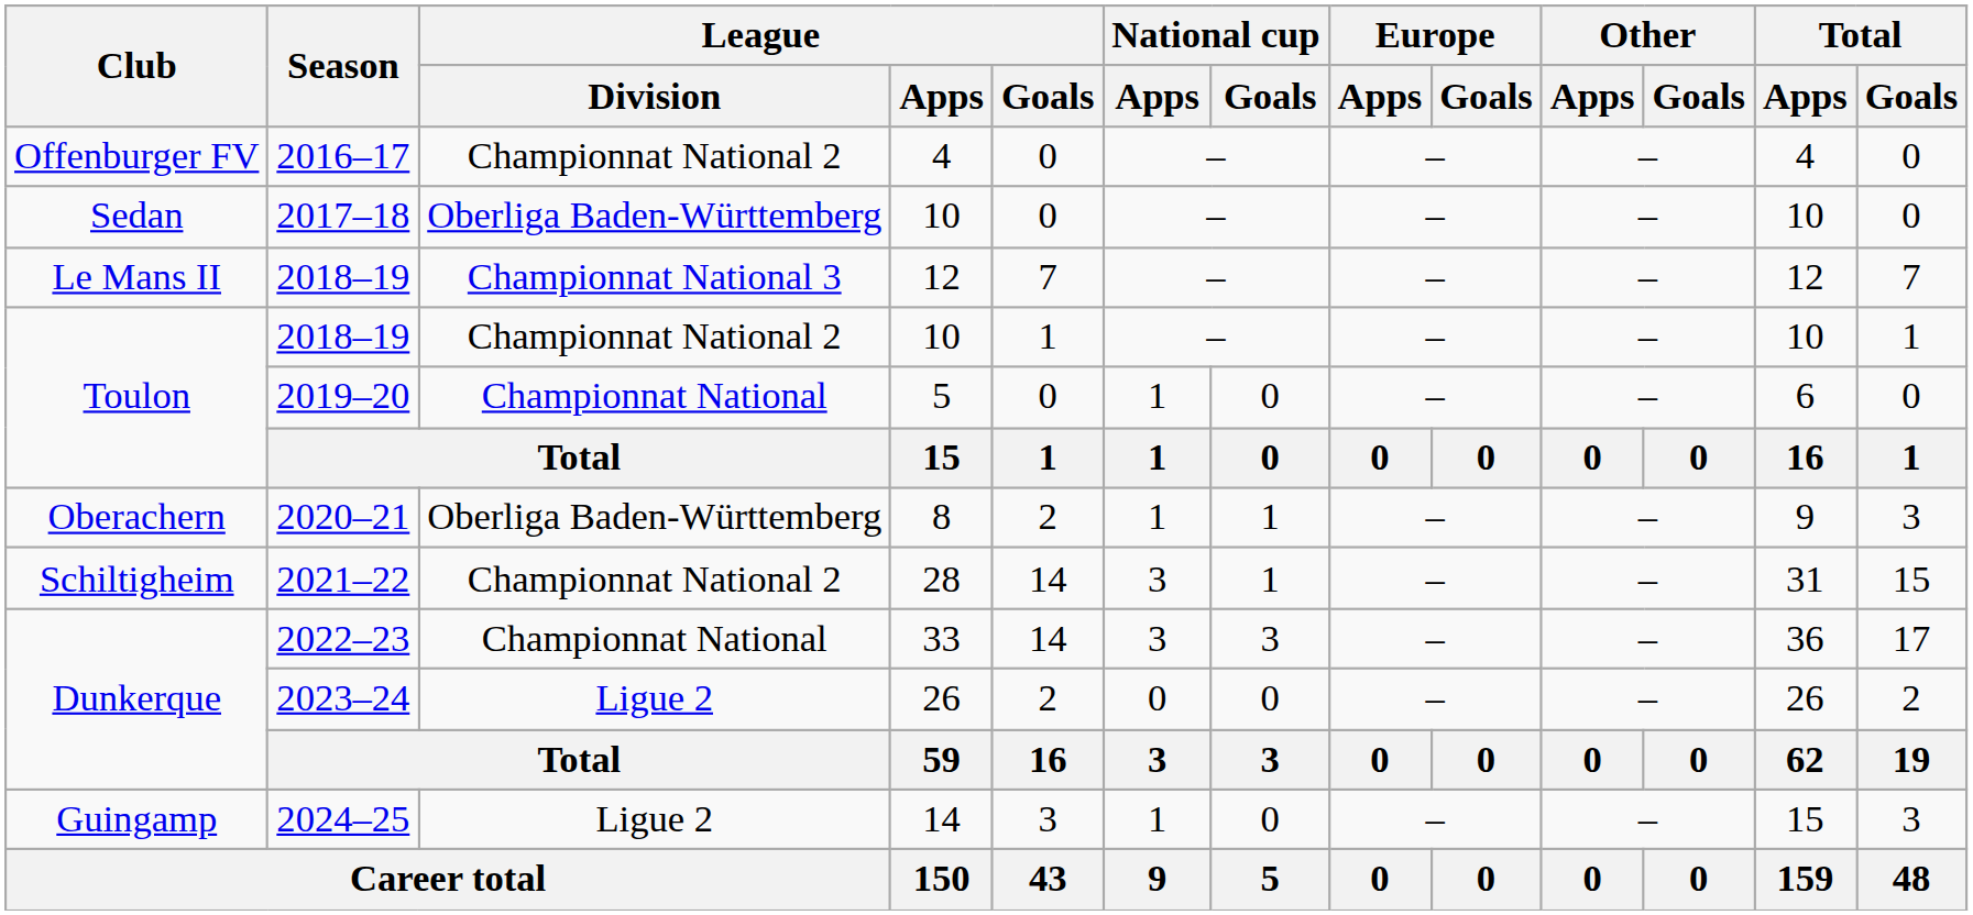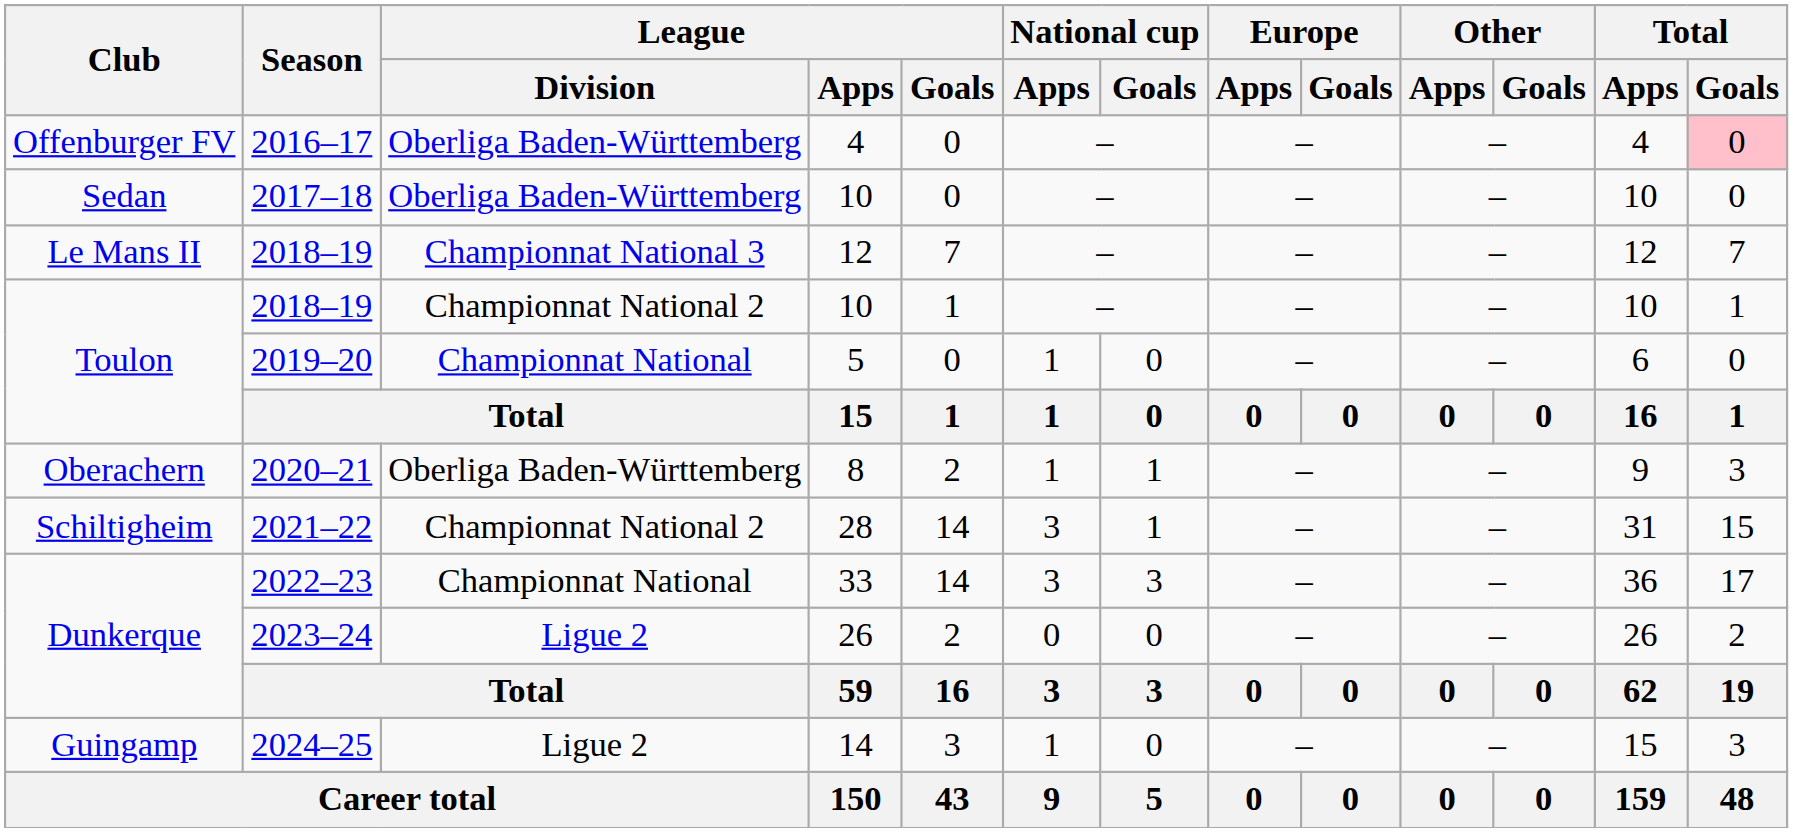2016–17 | League / Division: Championnat National 2 -> Oberliga Baden-Württemberg
2016–17 | Total / Goals: no background -> pink background
